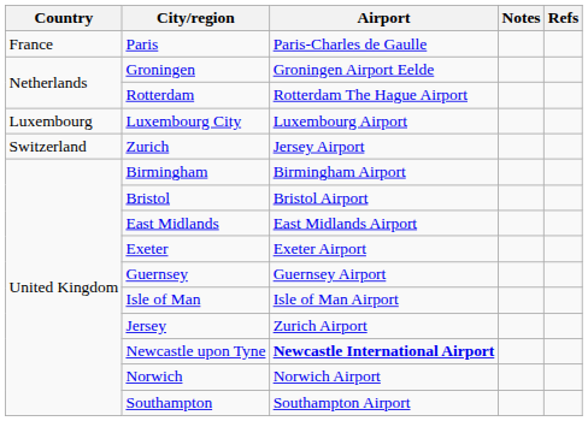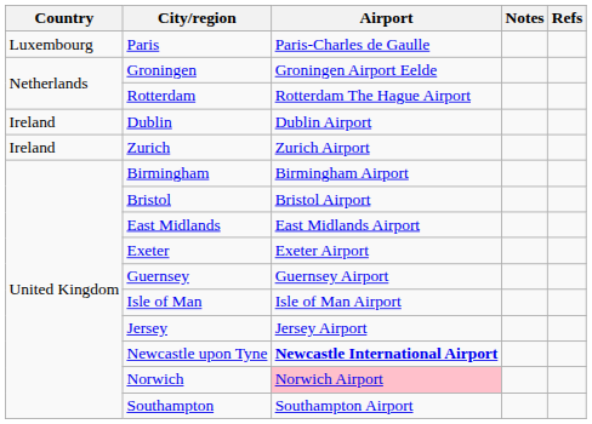Paris | Country: France -> Luxembourg
+ row: Ireland | Dublin | Dublin Airport
- row: Luxembourg | Luxembourg City | Luxembourg Airport
Zurich | Country: Switzerland -> Ireland
Zurich | Airport: Jersey Airport -> Zurich Airport
Jersey | Airport: Zurich Airport -> Jersey Airport
Norwich | Airport: no background -> pink background
